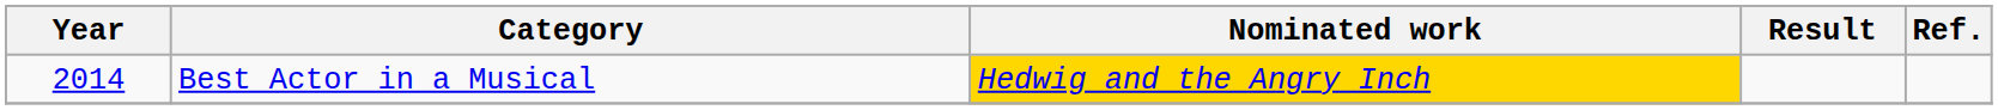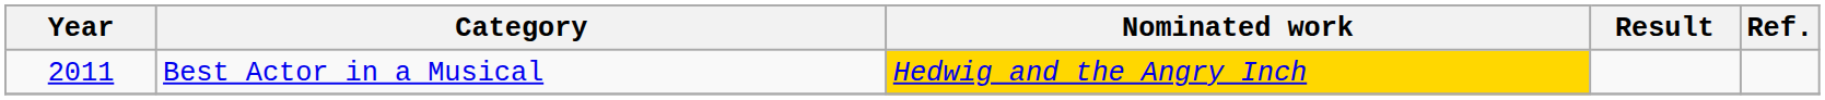Best Actor in a Musical | Year: 2014 -> 2011
